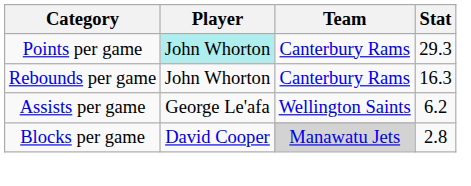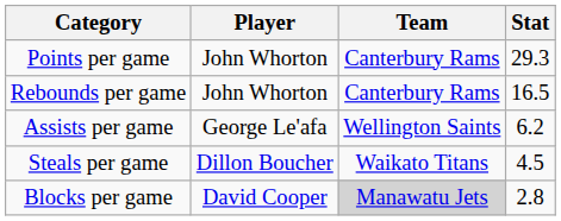Points per game | Player: paleturquoise background -> no background
Rebounds per game | Stat: 16.3 -> 16.5
+ row: Steals per game | Dillon Boucher | Waikato Titans | 4.5
